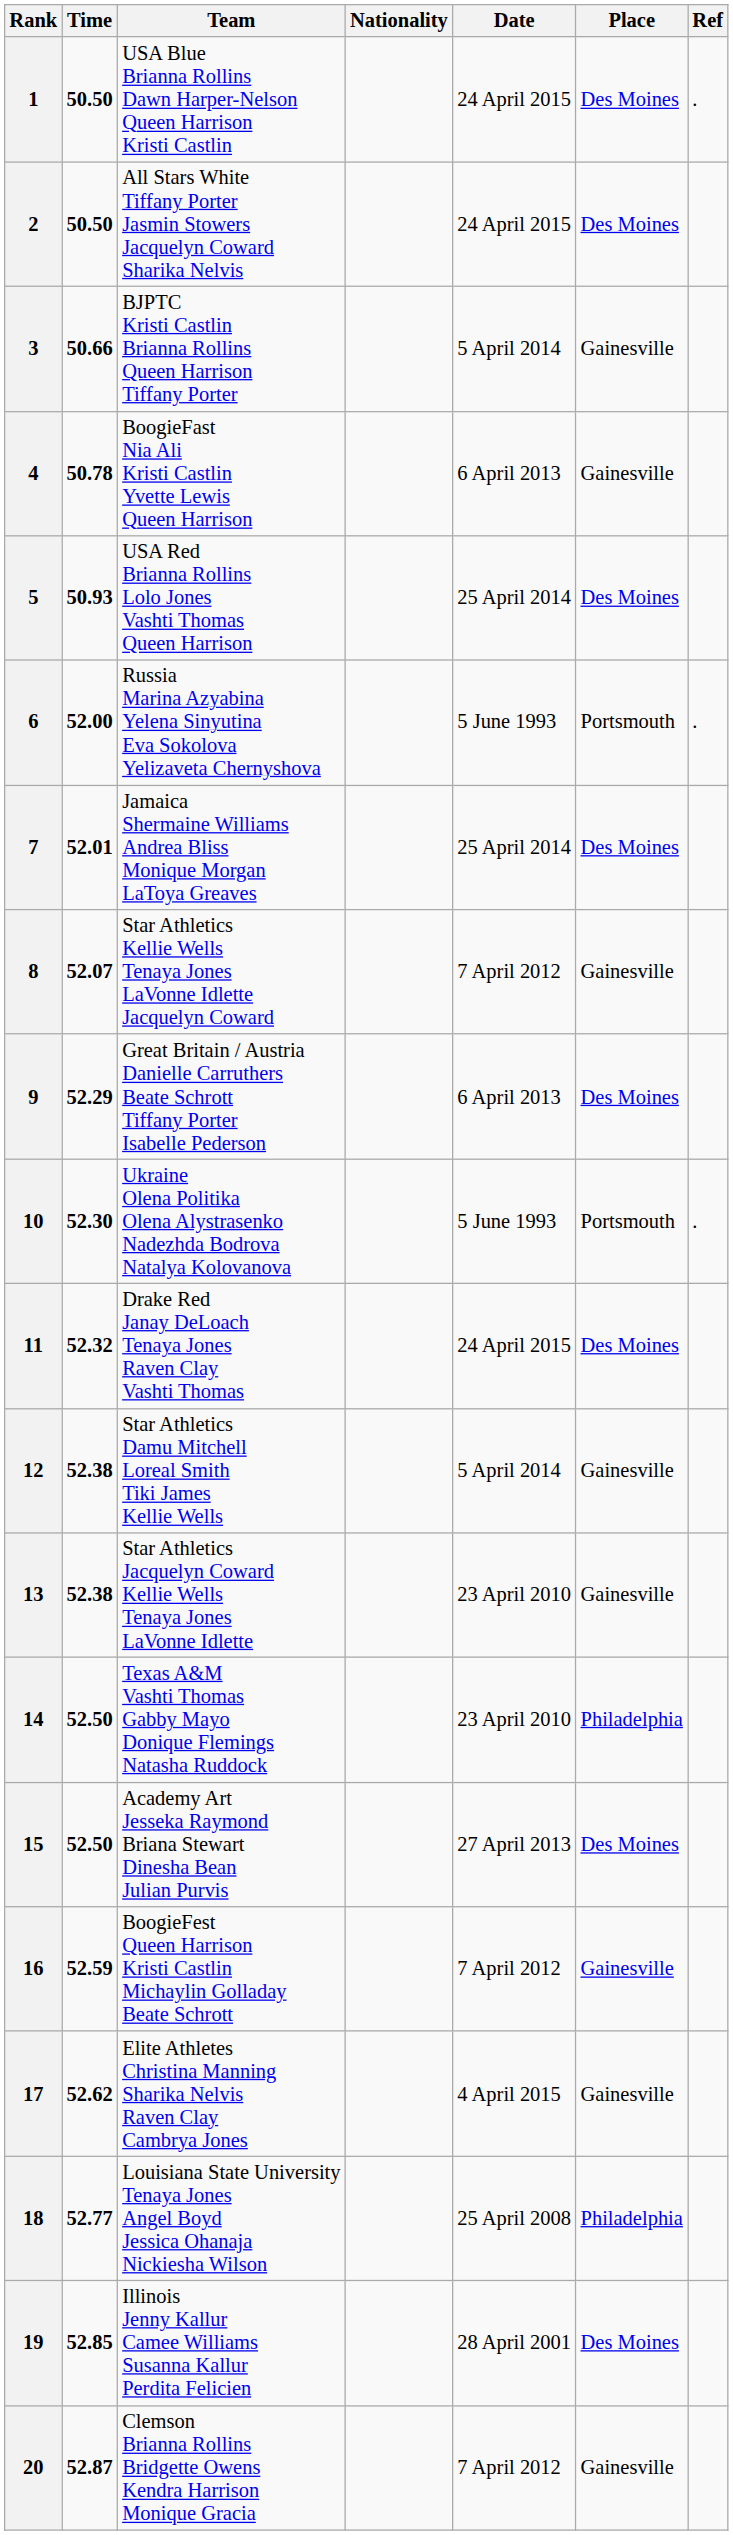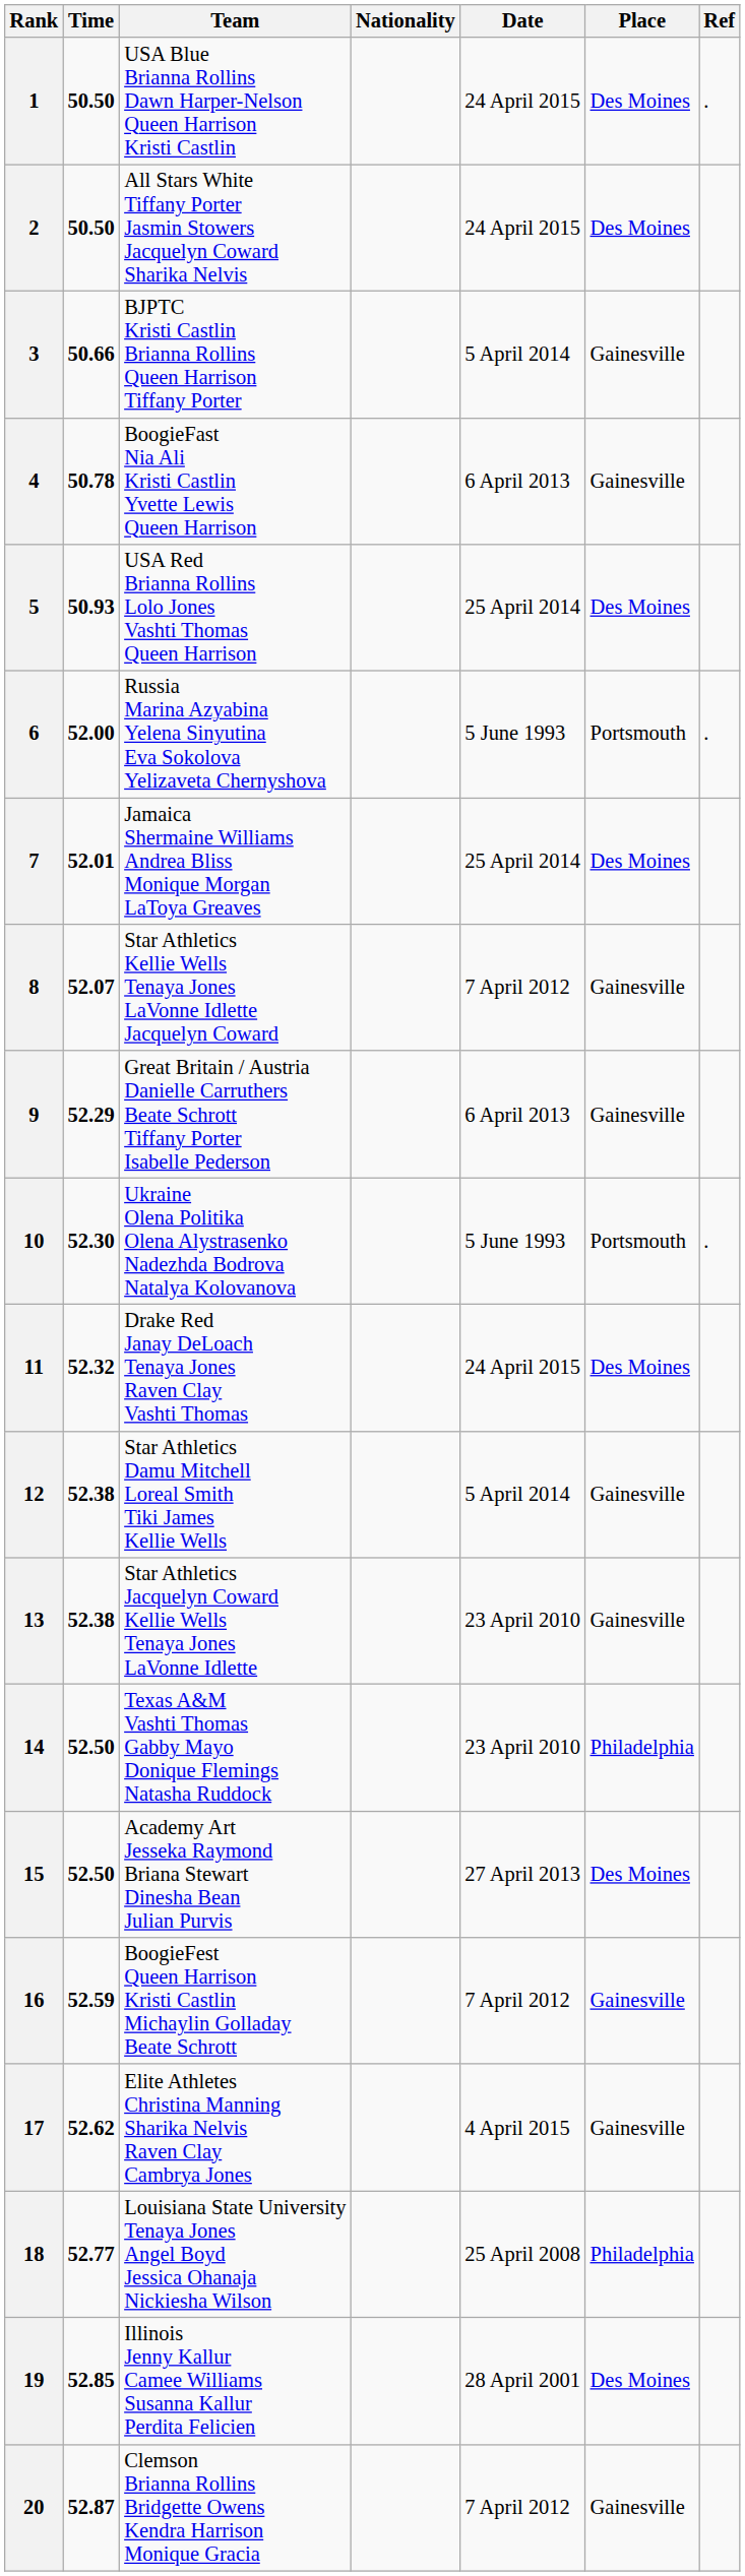9 | Place: Des Moines -> Gainesville
